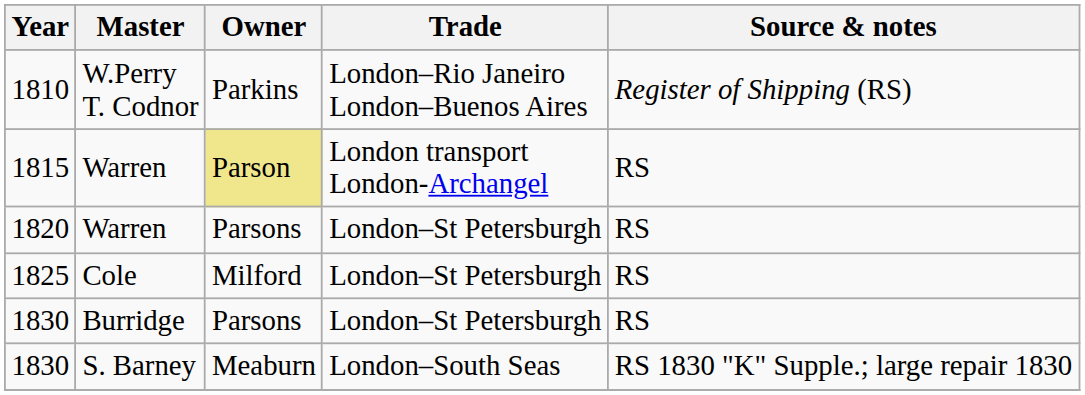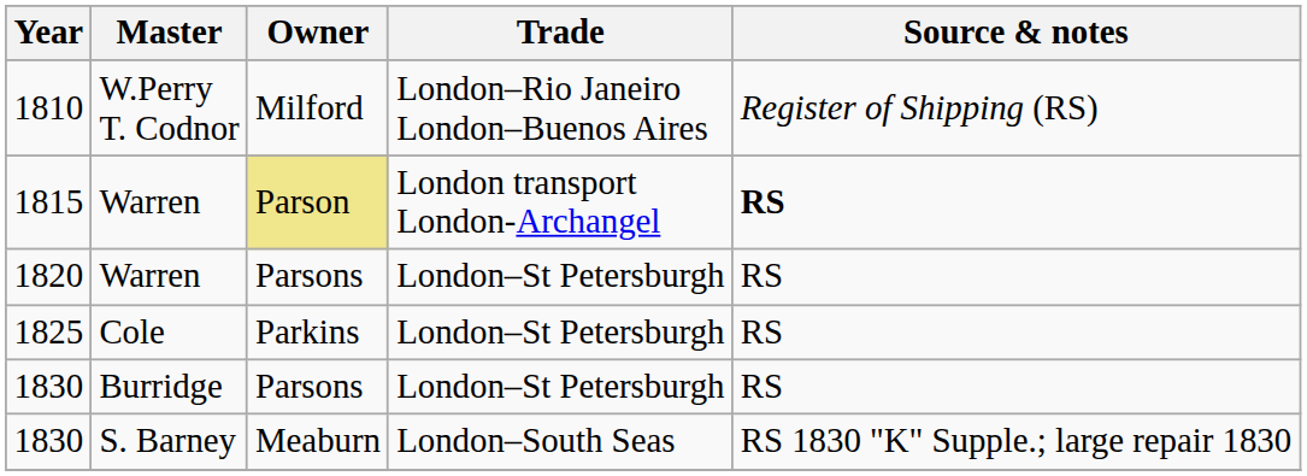1810 | Owner: Parkins -> Milford
1815 | Source & notes: normal -> bold
1825 | Owner: Milford -> Parkins
